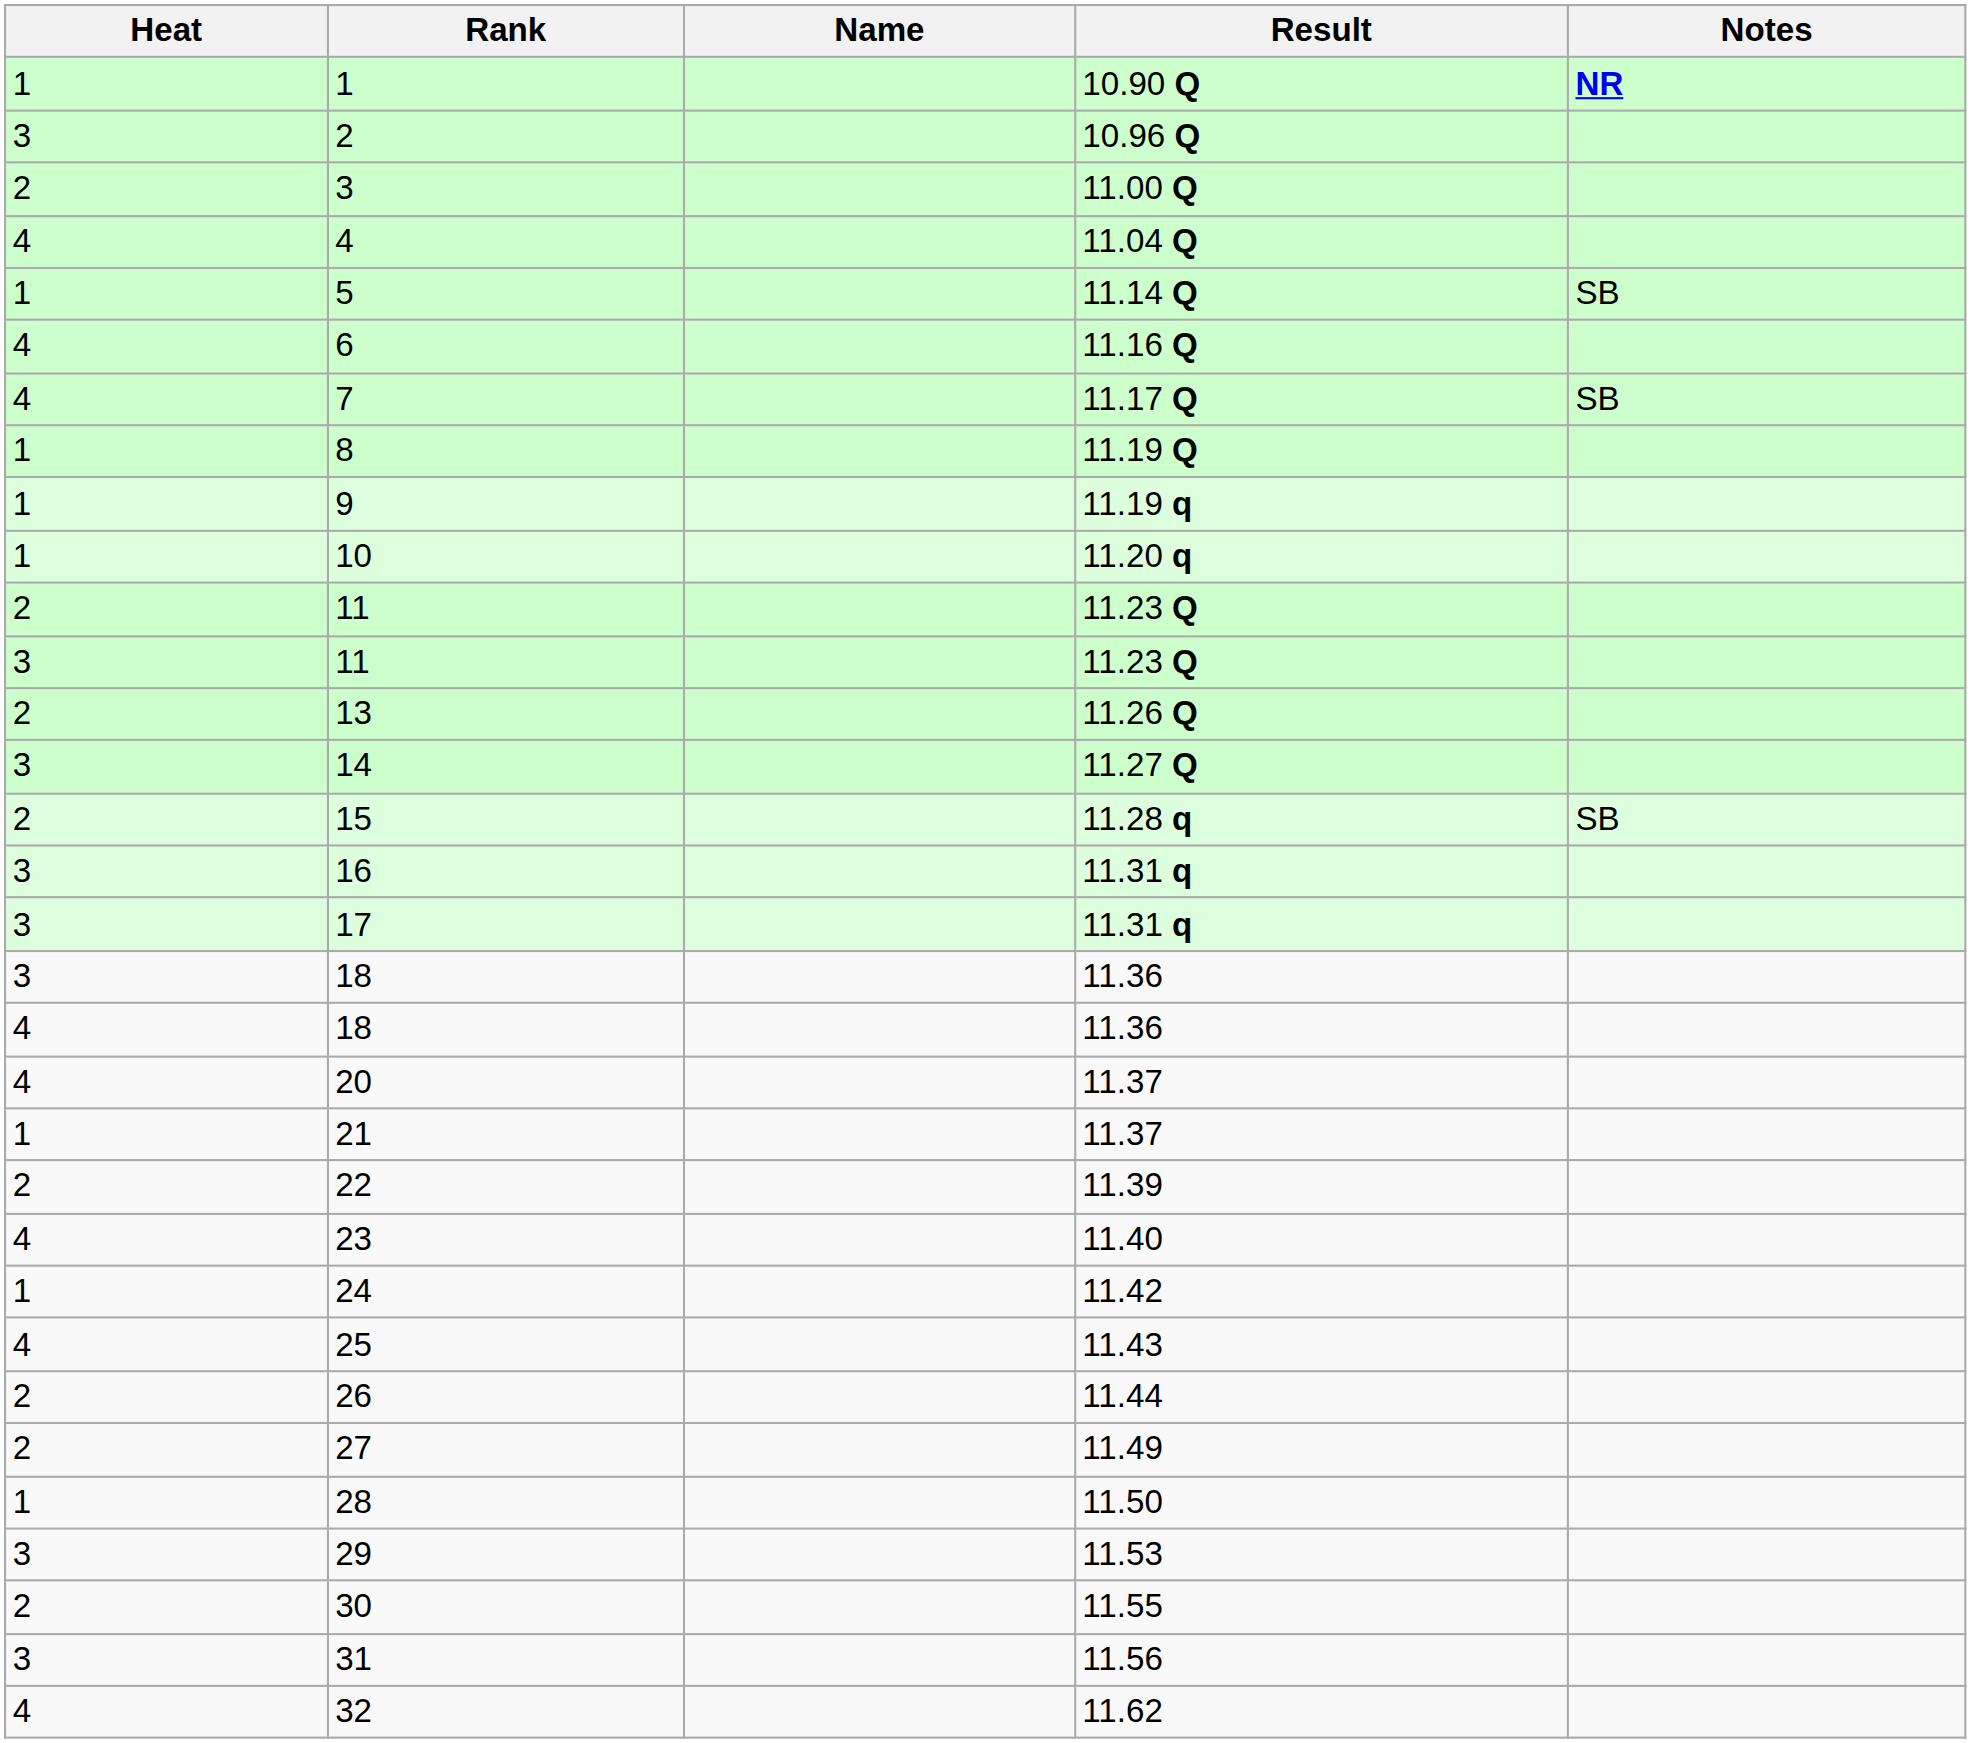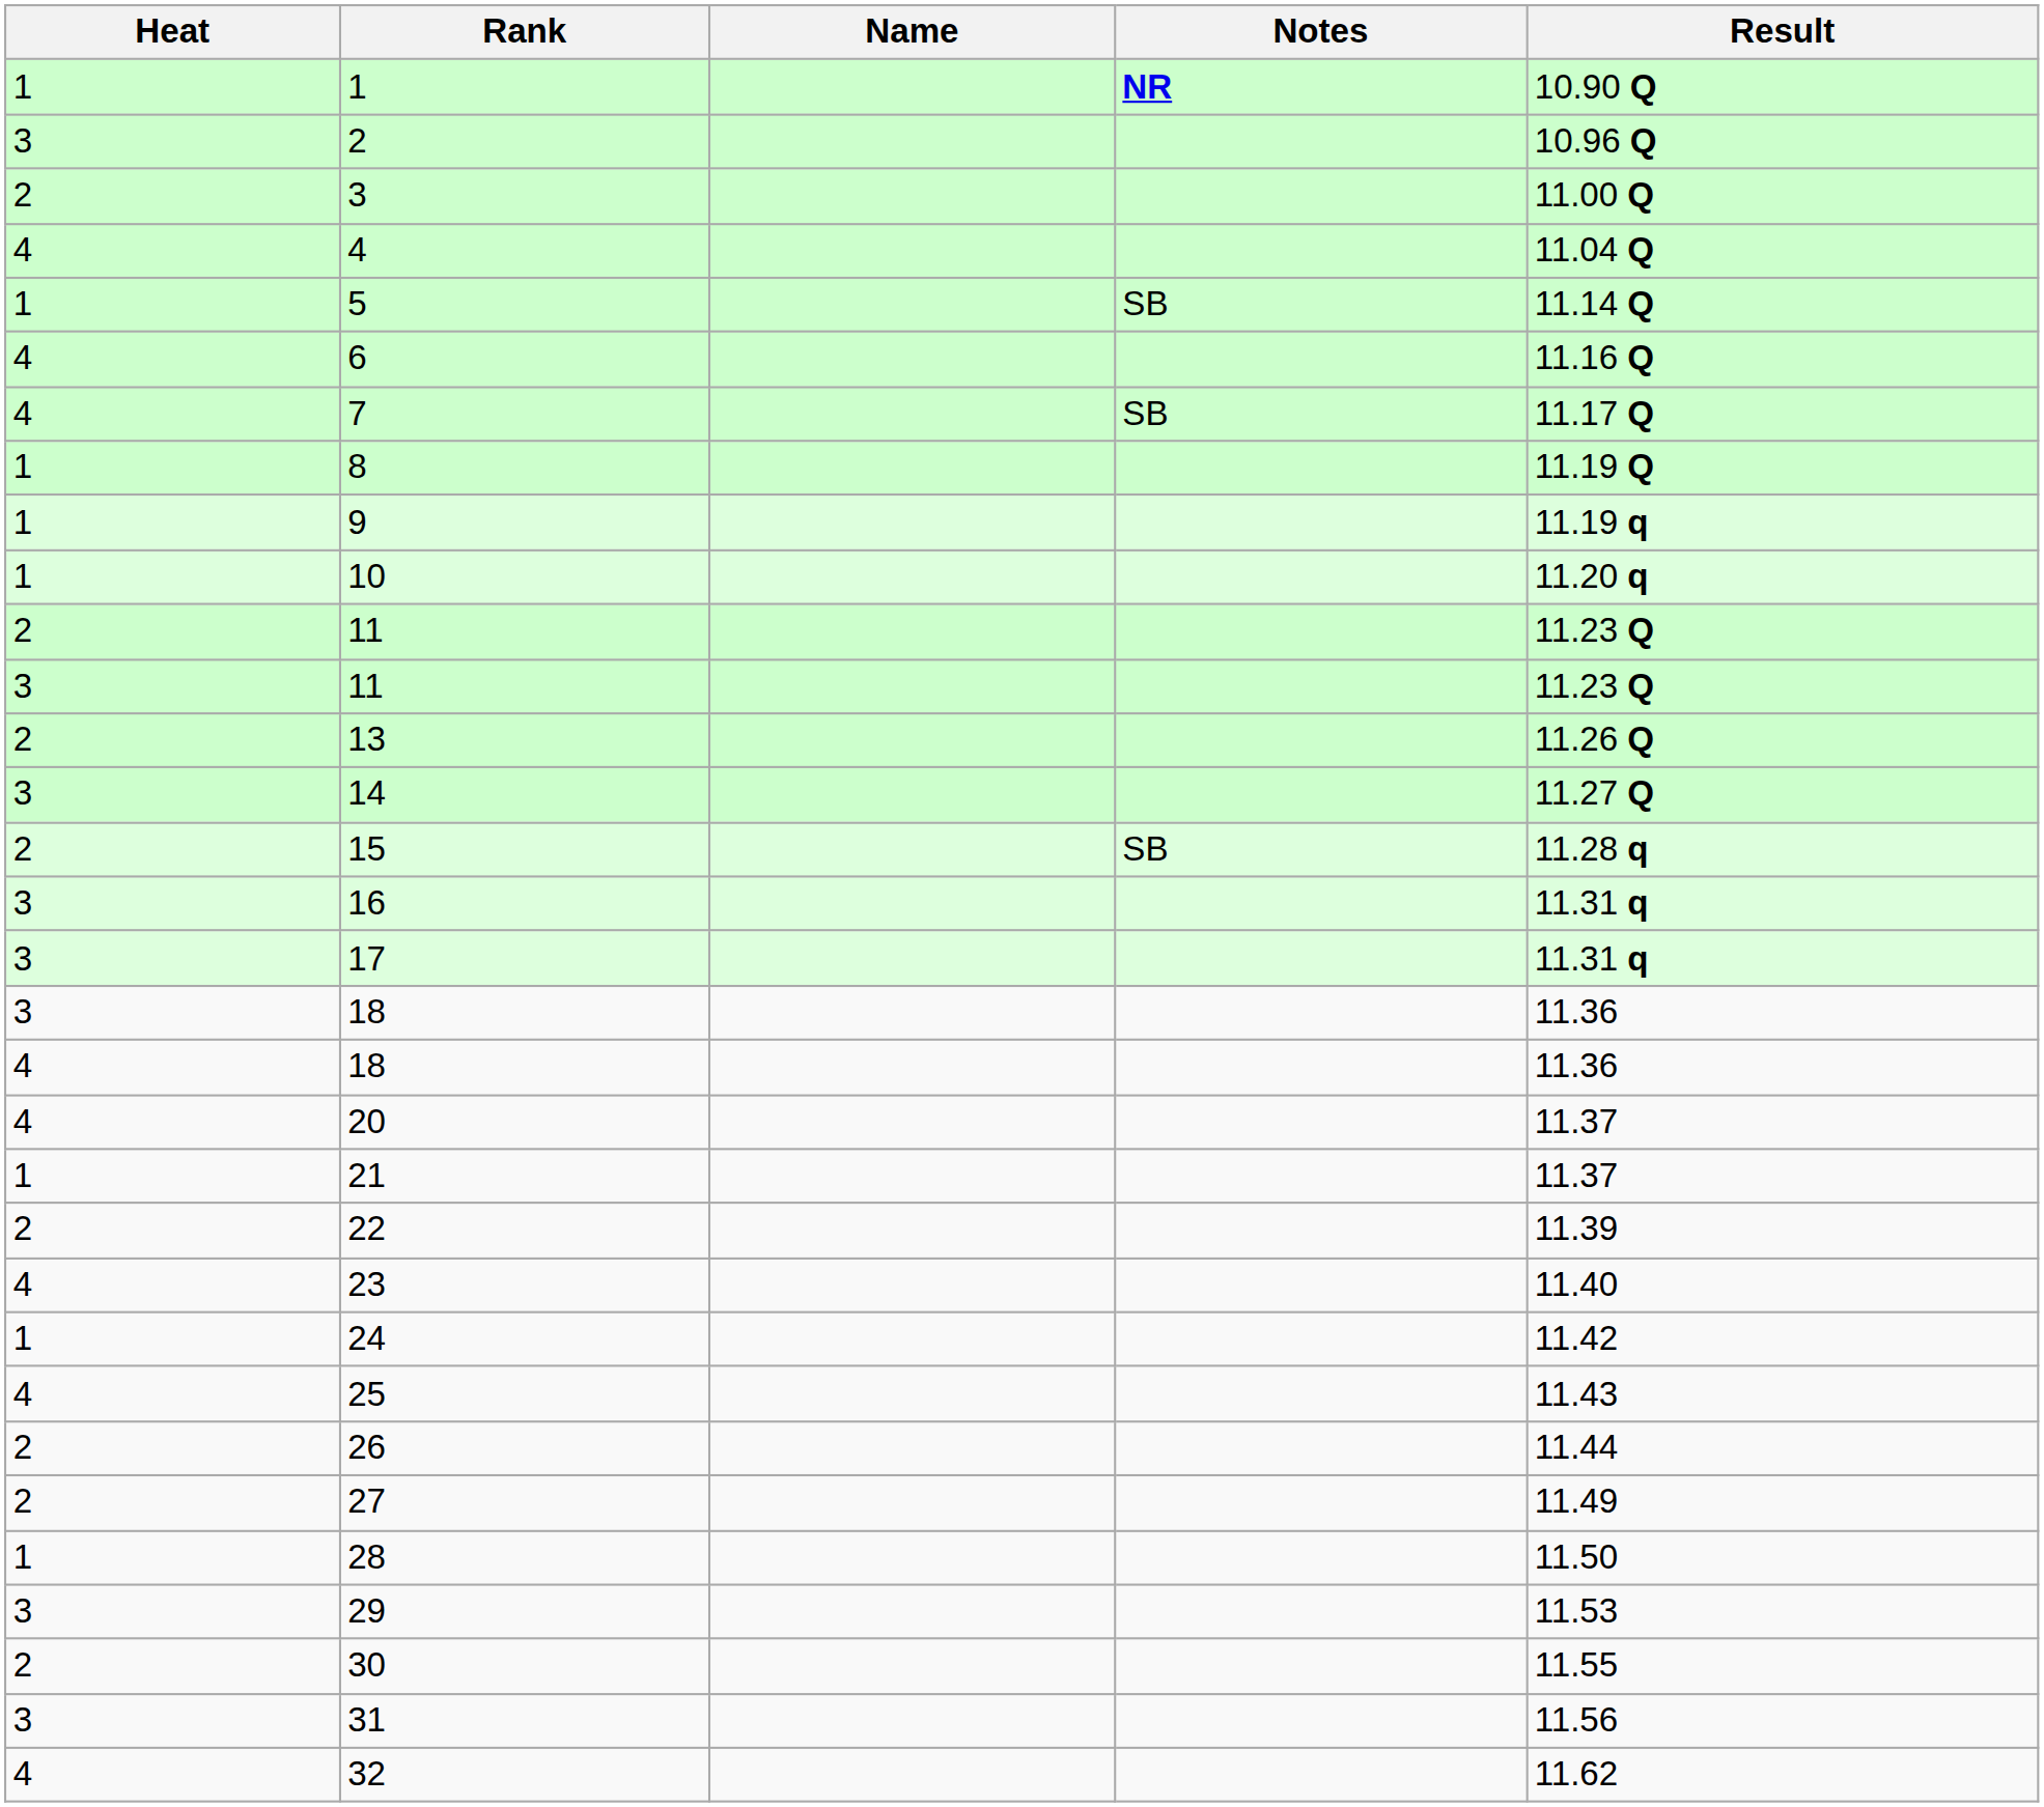columns swapped: Result <-> Notes
